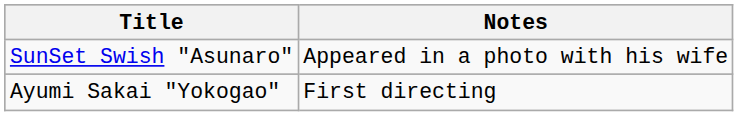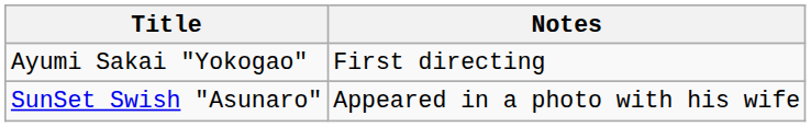rows swapped: SunSet Swish "Asunaro" <-> Ayumi Sakai "Yokogao"
